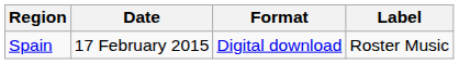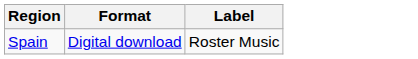- column: Date | 17 February 2015
